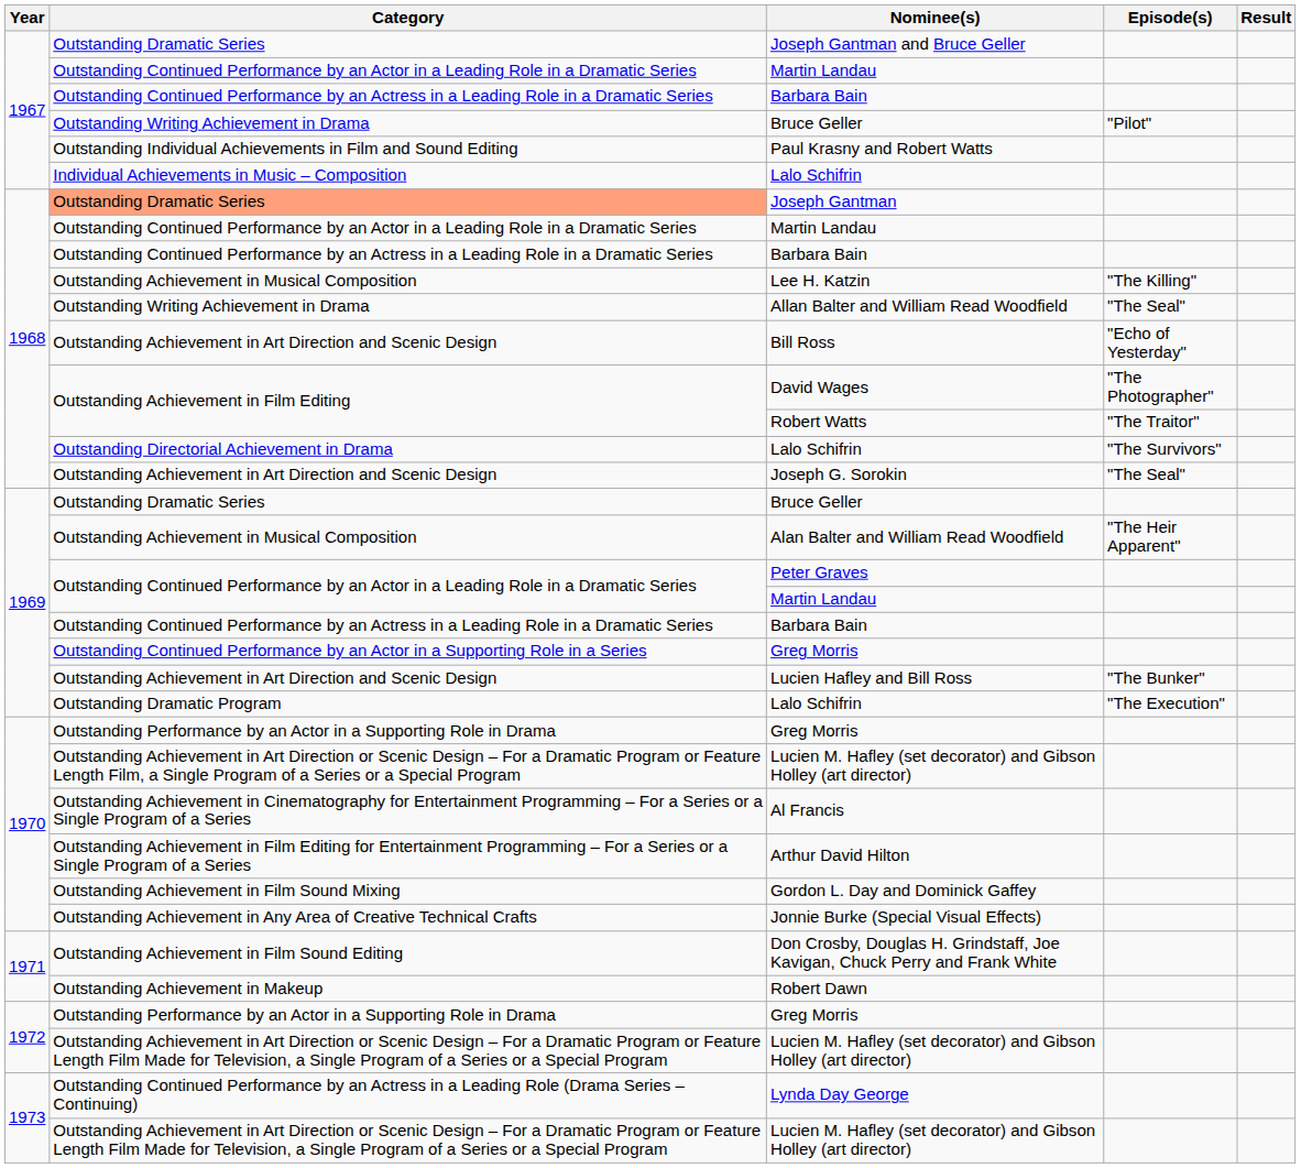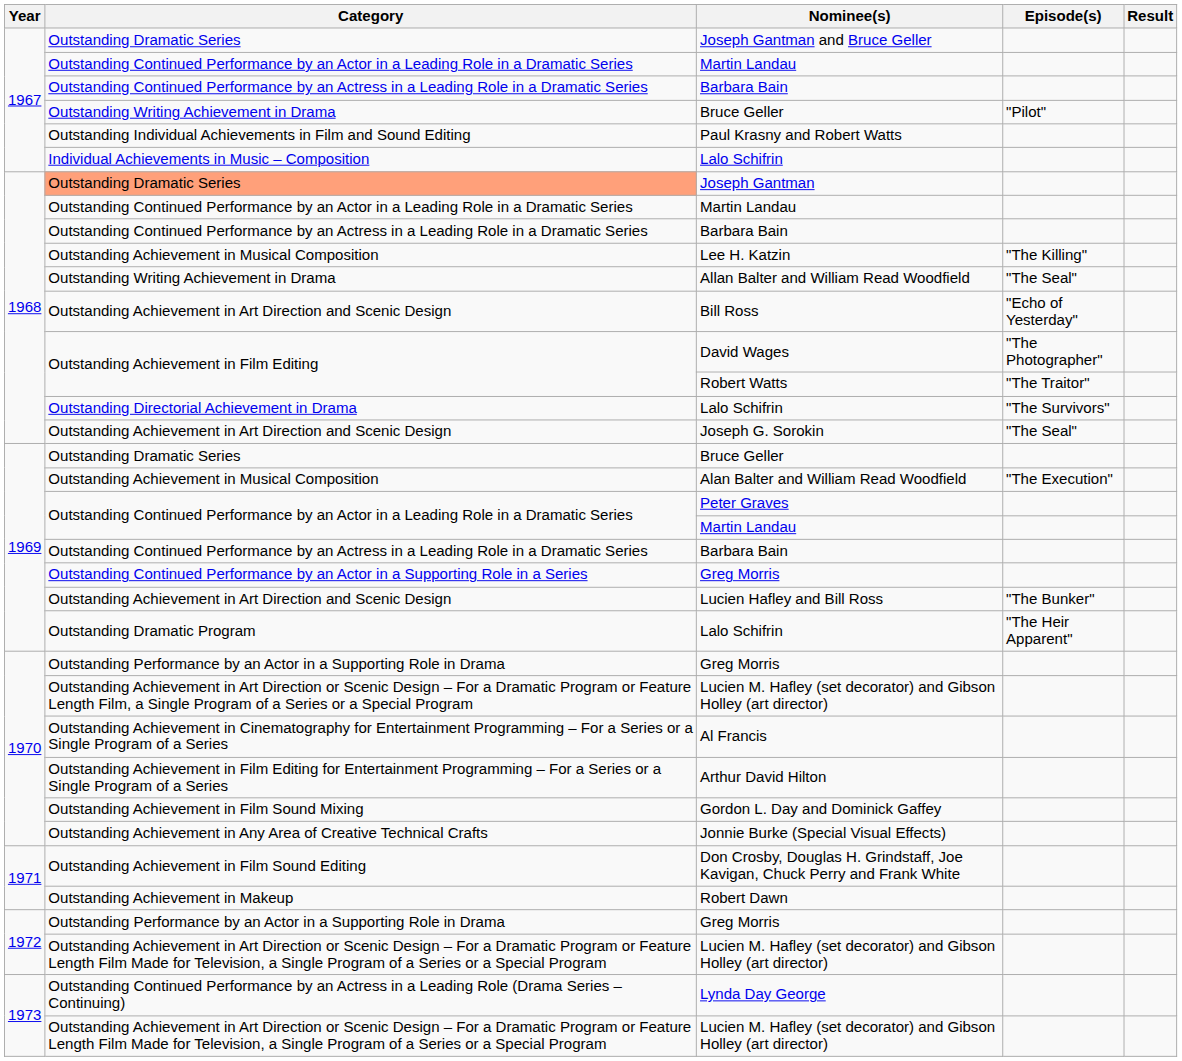Alan Balter and William Read Woodfield | Episode(s): "The Heir Apparent" -> "The Execution"
1969 / Lalo Schifrin | Episode(s): "The Execution" -> "The Heir Apparent"
